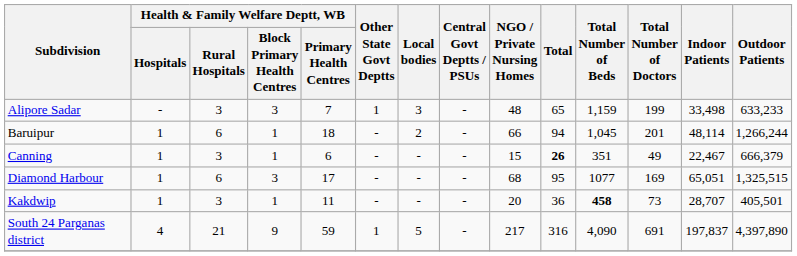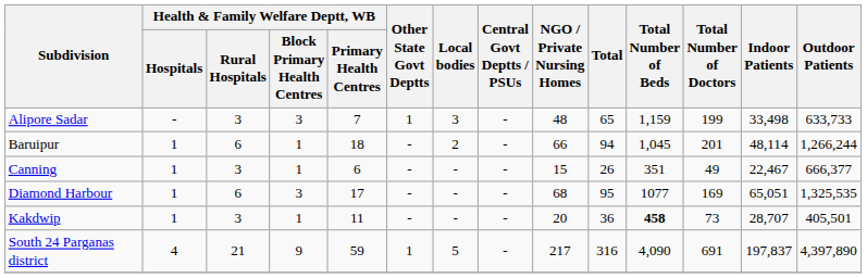Alipore Sadar | Outdoor Patients: 633,233 -> 633,733
Canning | Total: bold -> normal
Canning | Outdoor Patients: 666,379 -> 666,377
Diamond Harbour | Outdoor Patients: 1,325,515 -> 1,325,535
